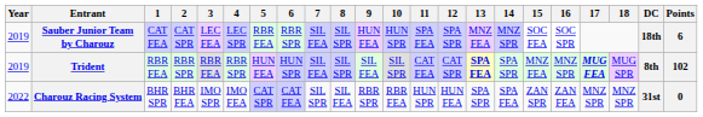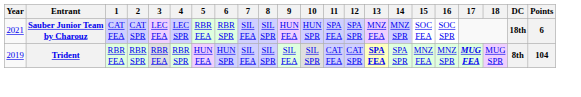Sauber Junior Team by Charouz | Year: 2019 -> 2021
Trident | Points: 102 -> 104
- row: 2022 | Charouz Racing System | BHR SPR | BHR FEA | IMO SPR | IMO FEA | CAT SPR | CAT FEA | SIL SPR | SIL FEA | RBR SPR | RBR FEA | HUN SPR | HUN FEA | SPA SPR | SPA FEA | ZAN SPR | ZAN FEA | MNZ SPR | MNZ SPR | 31st | 0
